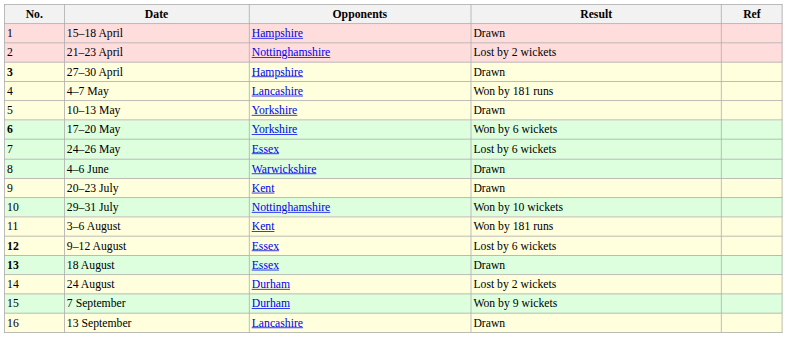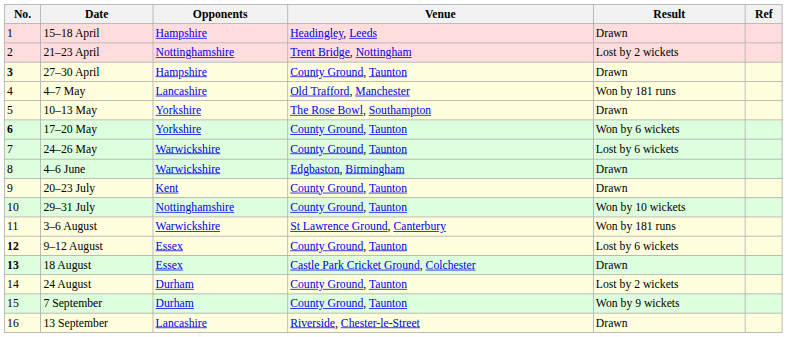+ column: Venue | Headingley, Leeds | Trent Bridge, Nottingham | County Ground, Taunton | Old Trafford, Manchester | The Rose Bowl, Southampton | County Ground, Taunton | County Ground, Taunton | Edgbaston, Birmingham | County Ground, Taunton | County Ground, Taunton | St Lawrence Ground, Canterbury | County Ground, Taunton | Castle Park Cricket Ground, Colchester | County Ground, Taunton | County Ground, Taunton | Riverside, Chester-le-Street
24–26 May | Opponents: Essex -> Warwickshire
3–6 August | Opponents: Kent -> Warwickshire
